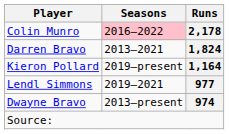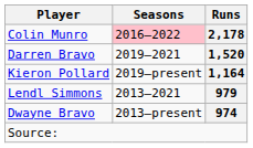Darren Bravo | Seasons: 2013–2021 -> 2019–2021
Darren Bravo | Runs: 1,824 -> 1,520
Lendl Simmons | Seasons: 2019–2021 -> 2013–2021
Lendl Simmons | Runs: 977 -> 979
